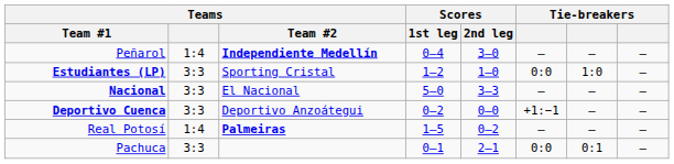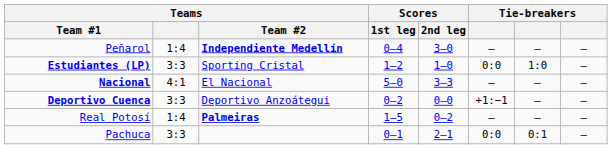Nacional | Teams: 3:3 -> 4:1
